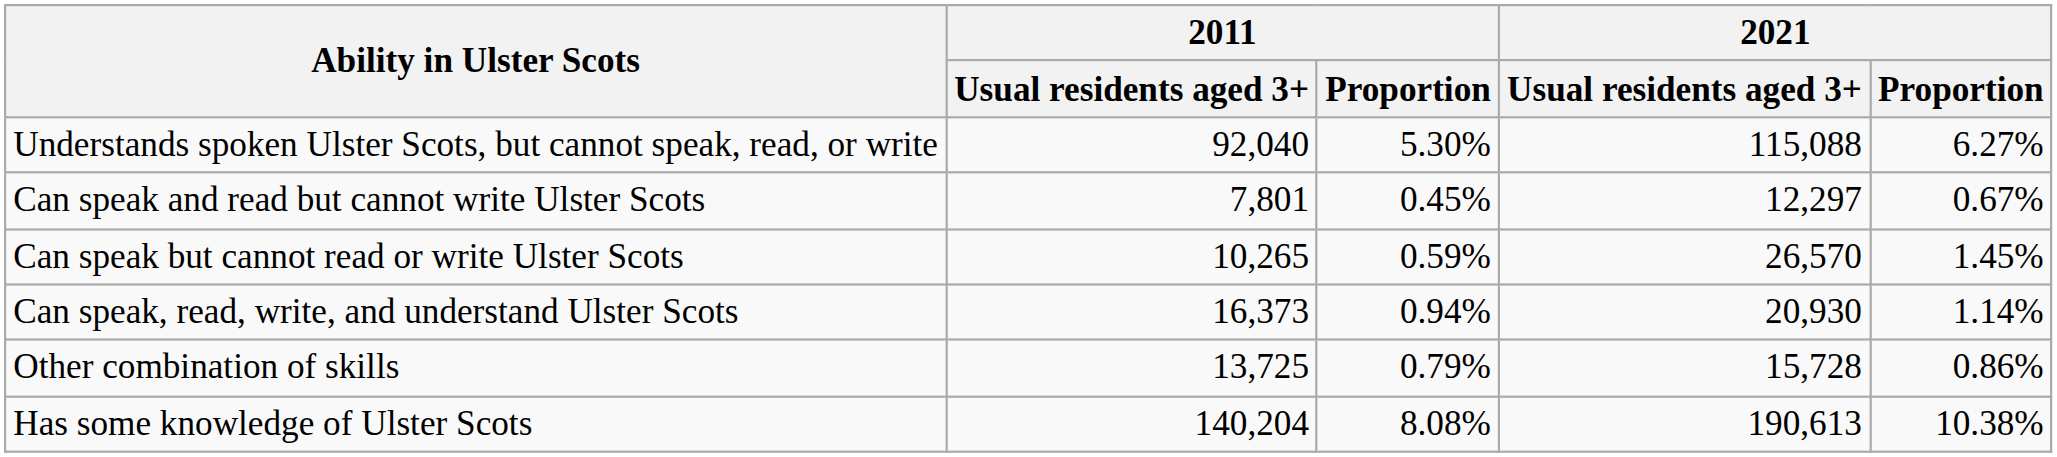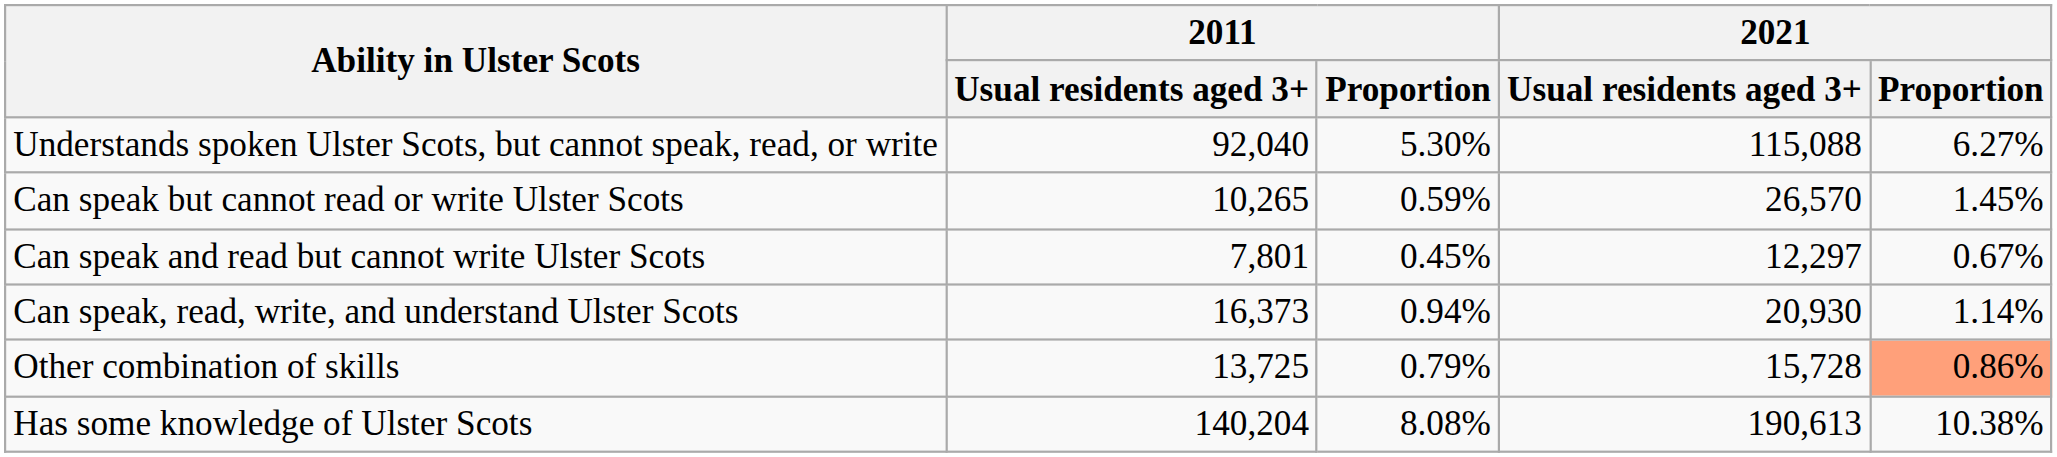rows swapped: Can speak but cannot read or write Ulster Scots <-> Can speak and read but cannot write Ulster Scots
Other combination of skills | 2021 / Proportion: no background -> lightsalmon background
